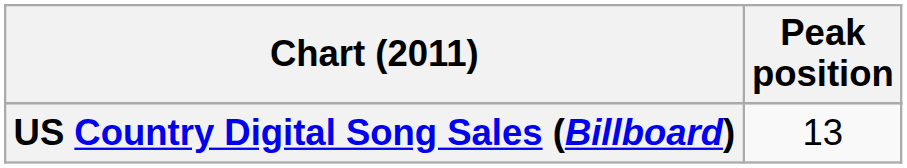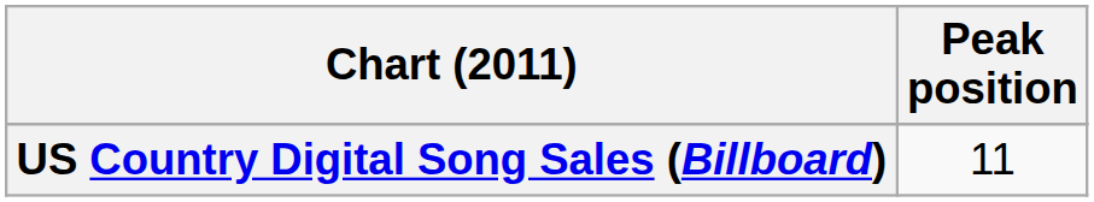US Country Digital Song Sales (Billboard) | Peak position: 13 -> 11
